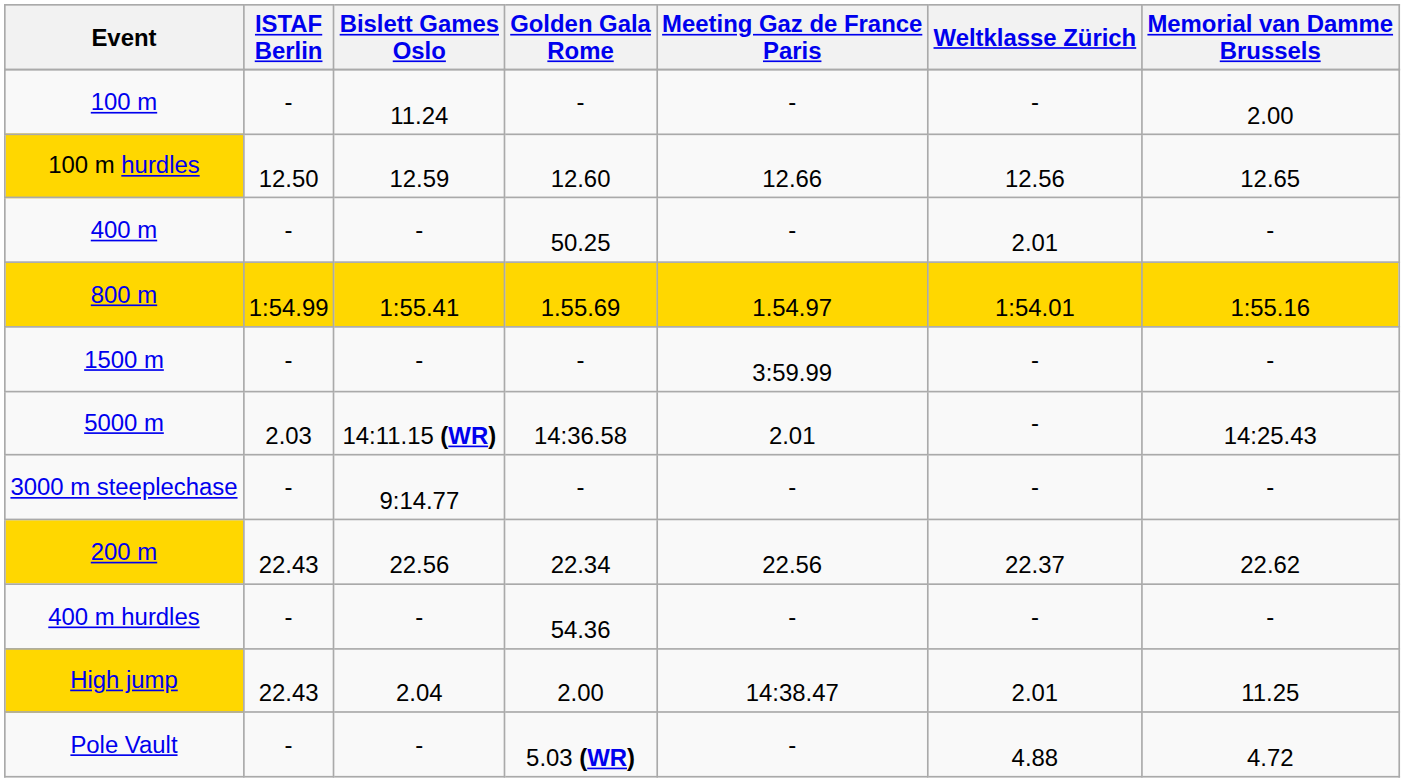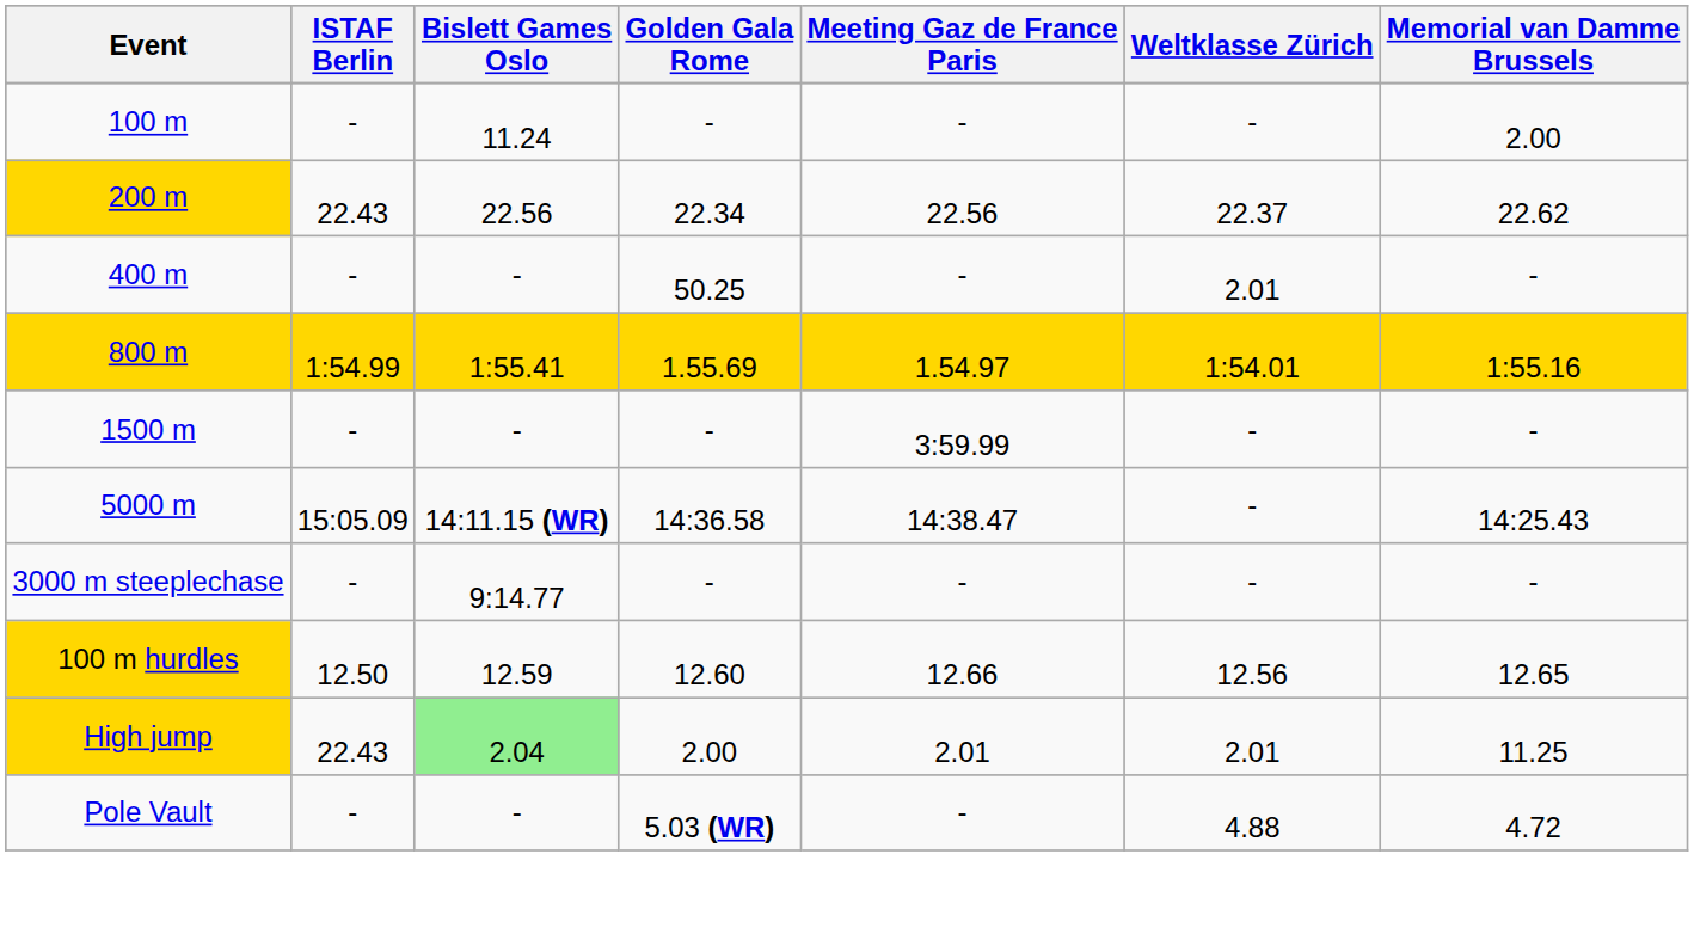rows swapped: 200 m <-> 100 m hurdles
5000 m | ISTAF Berlin: 2.03 -> 15:05.09
5000 m | Meeting Gaz de France Paris: 2.01 -> 14:38.47
- row: 400 m hurdles | - | - | 54.36 | - | - | -
High jump | Bislett Games Oslo: no background -> lightgreen background
High jump | Meeting Gaz de France Paris: 14:38.47 -> 2.01
